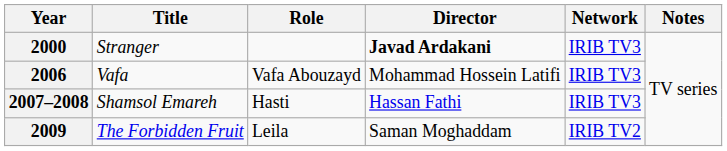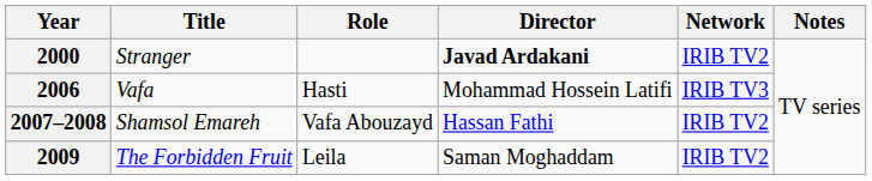2000 | Network: IRIB TV3 -> IRIB TV2
2006 | Role: Vafa Abouzayd -> Hasti
2007–2008 | Role: Hasti -> Vafa Abouzayd
2007–2008 | Network: IRIB TV3 -> IRIB TV2
